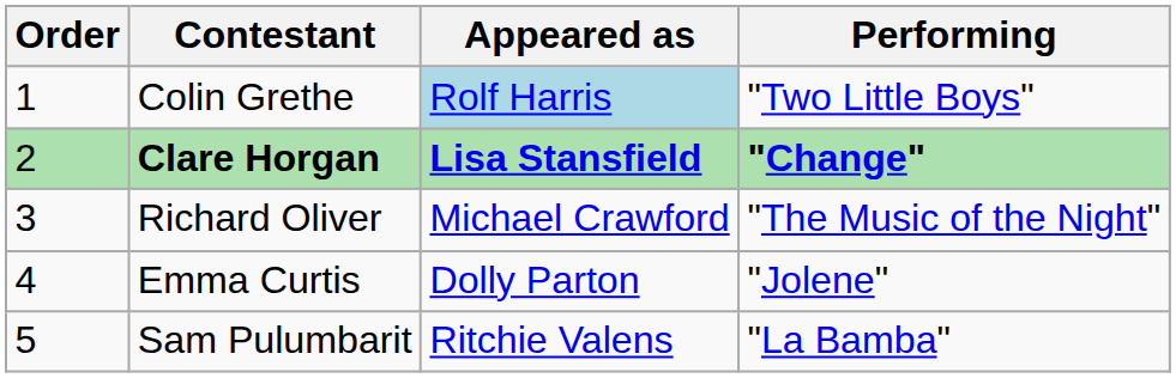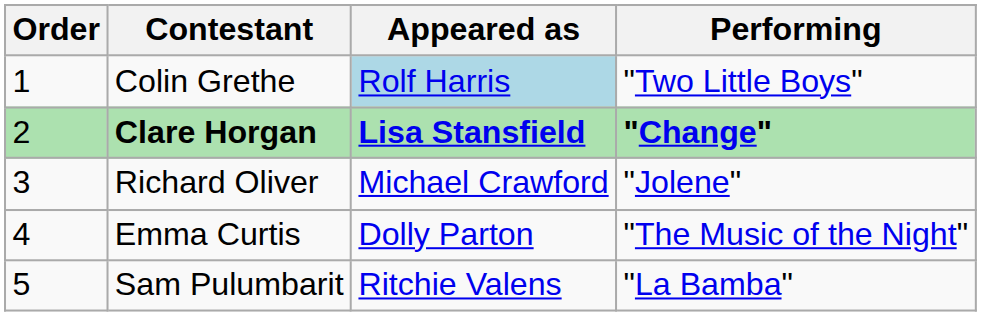Richard Oliver | Performing: "The Music of the Night" -> "Jolene"
Emma Curtis | Performing: "Jolene" -> "The Music of the Night"
